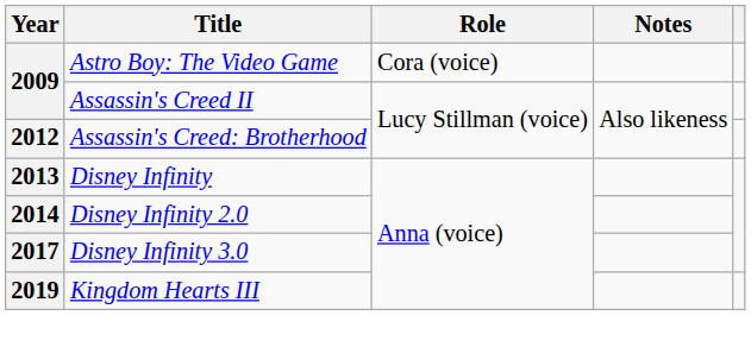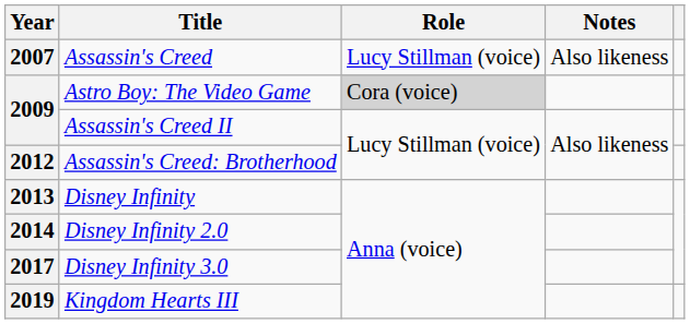+ row: 2007 | Assassin's Creed | Lucy Stillman (voice) | Also likeness
Astro Boy: The Video Game | Role: no background -> lightgrey background
